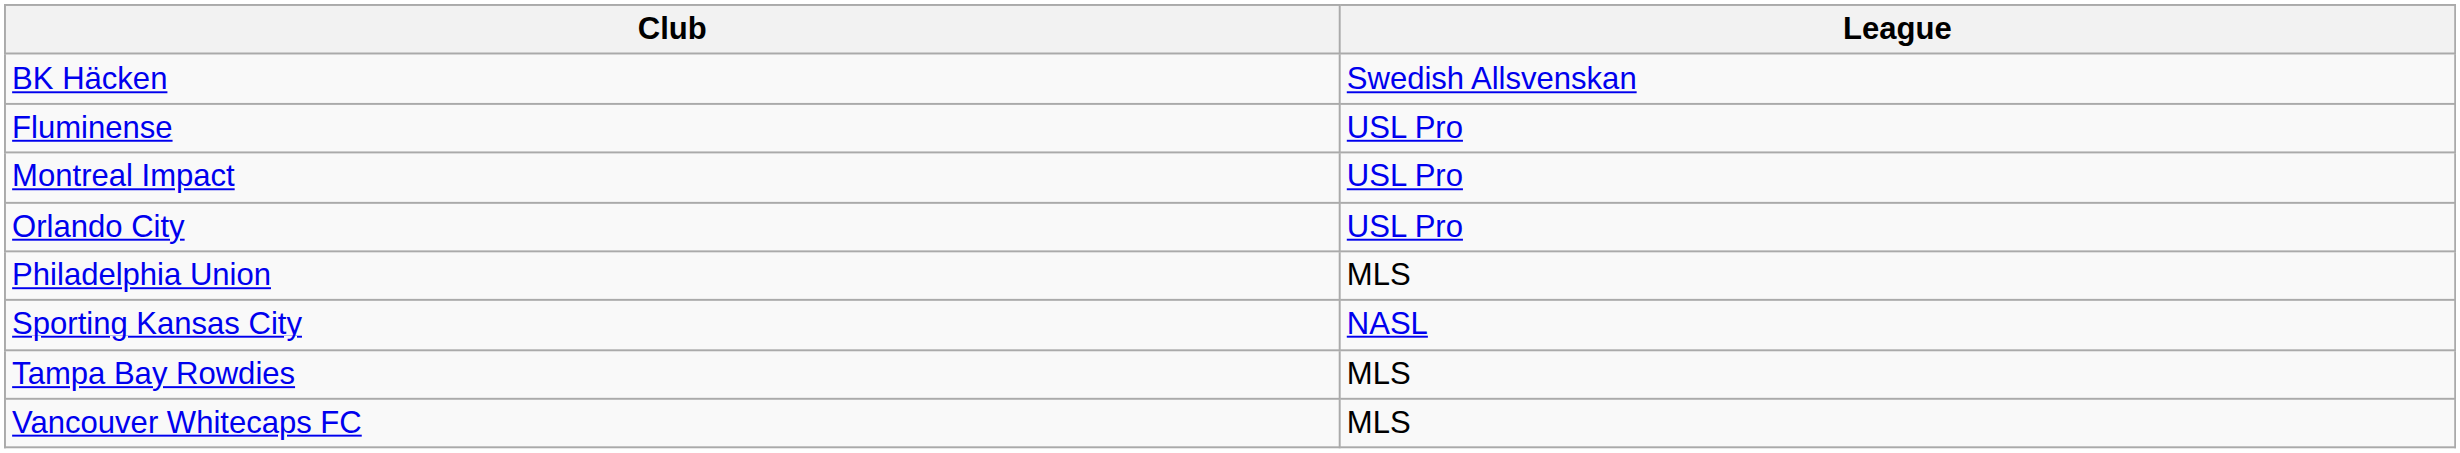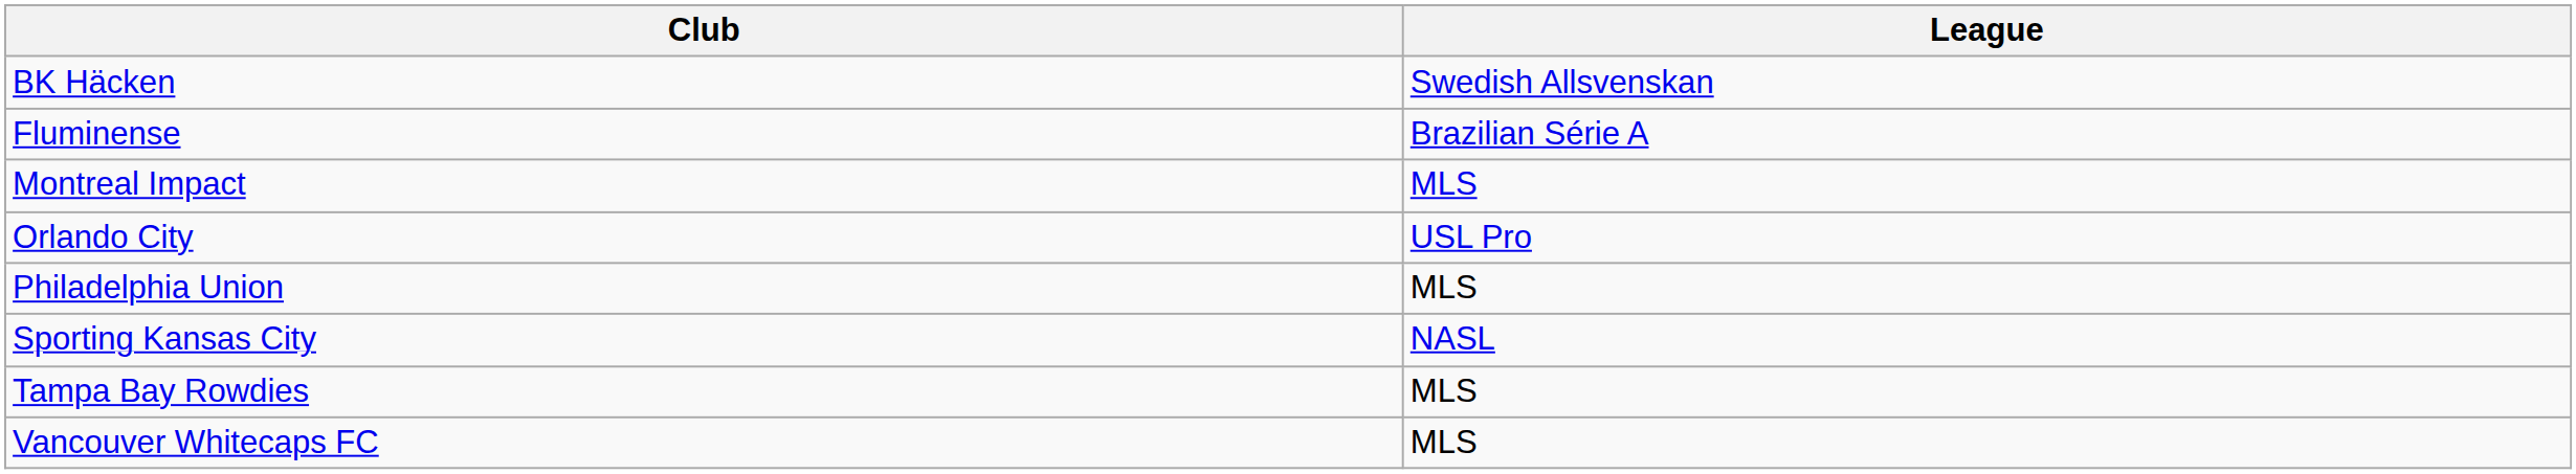Fluminense | League: USL Pro -> Brazilian Série A
Montreal Impact | League: USL Pro -> MLS
